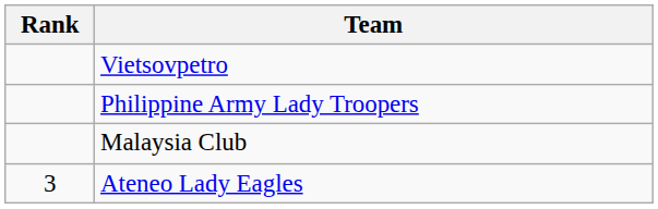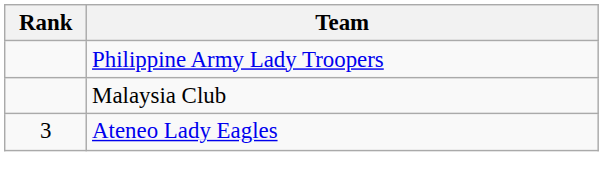- row: Vietsovpetro
